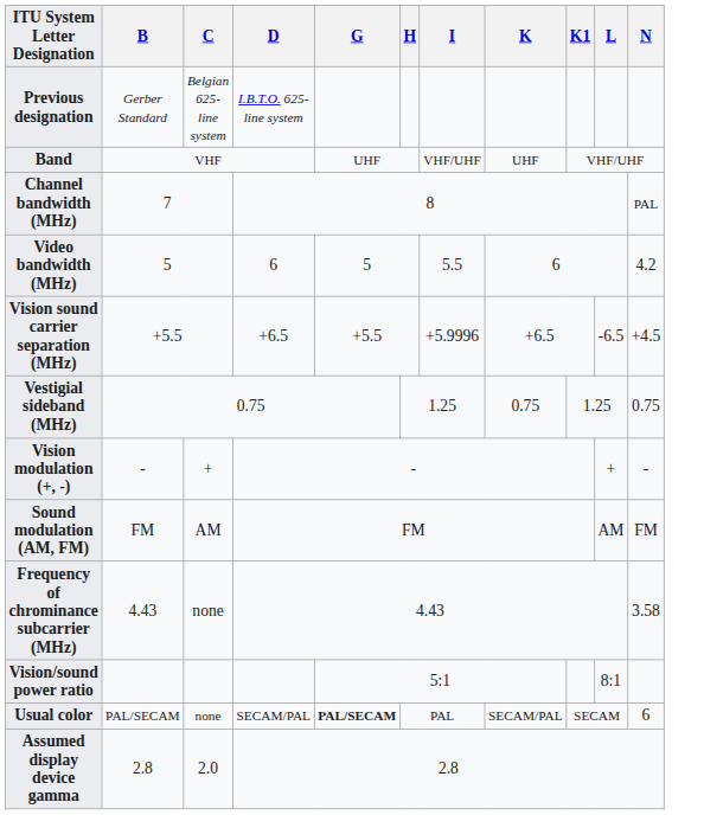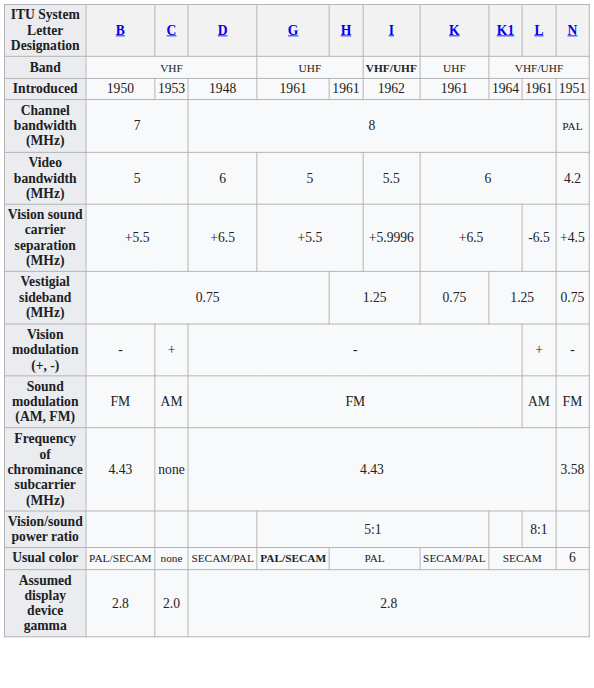- row: Previous designation | Gerber Standard | Belgian 625-line system | I.B.T.O. 625-line system
Band | I: normal -> bold
+ row: Introduced | 1950 | 1953 | 1948 | 1961 | 1961 | 1962 | 1961 | 1964 | 1961 | 1951
